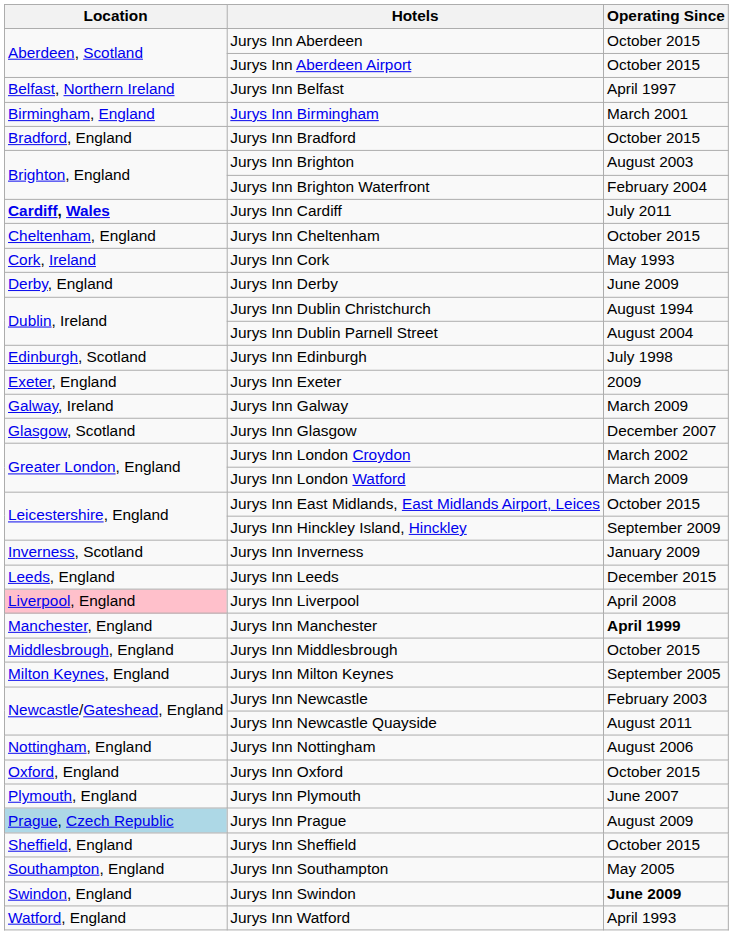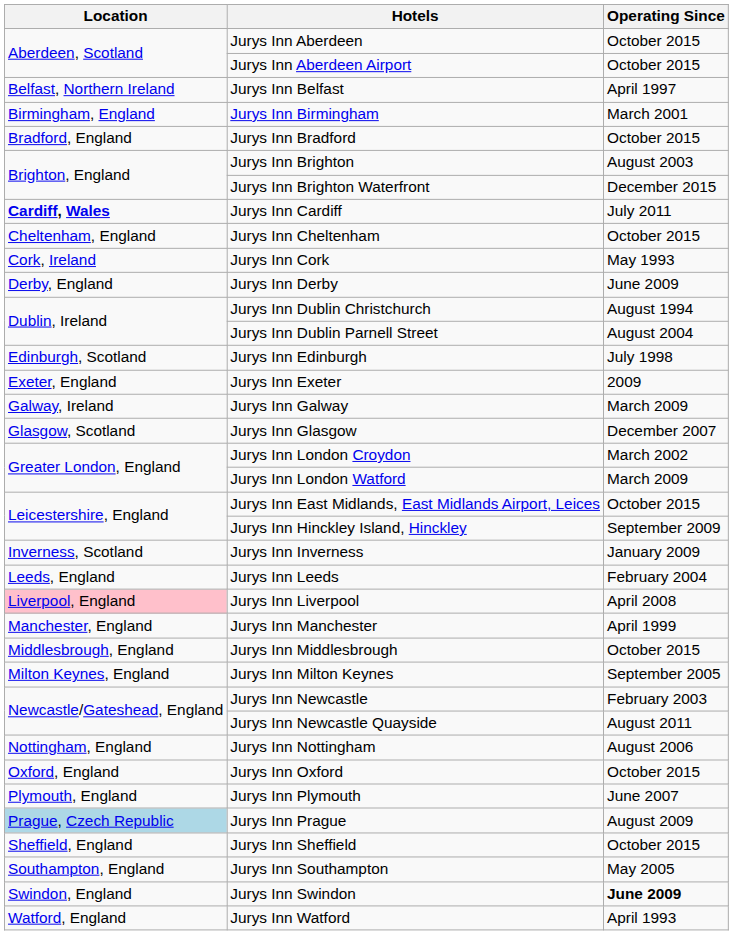Jurys Inn Brighton Waterfront | Operating Since: February 2004 -> December 2015
Jurys Inn Leeds | Operating Since: December 2015 -> February 2004
Jurys Inn Manchester | Operating Since: bold -> normal
